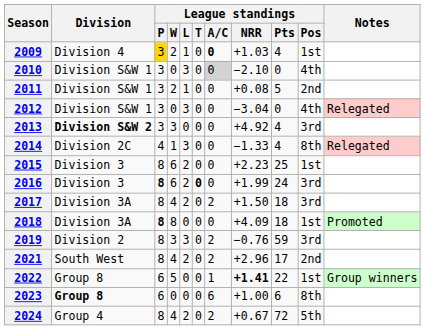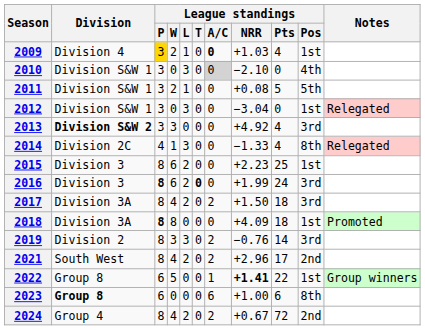2011 | League standings / Pos: 2nd -> 5th
2012 | League standings / Pos: 4th -> 1st
2019 | League standings / Pts: 59 -> 14
2024 | League standings / Pos: 5th -> 2nd
